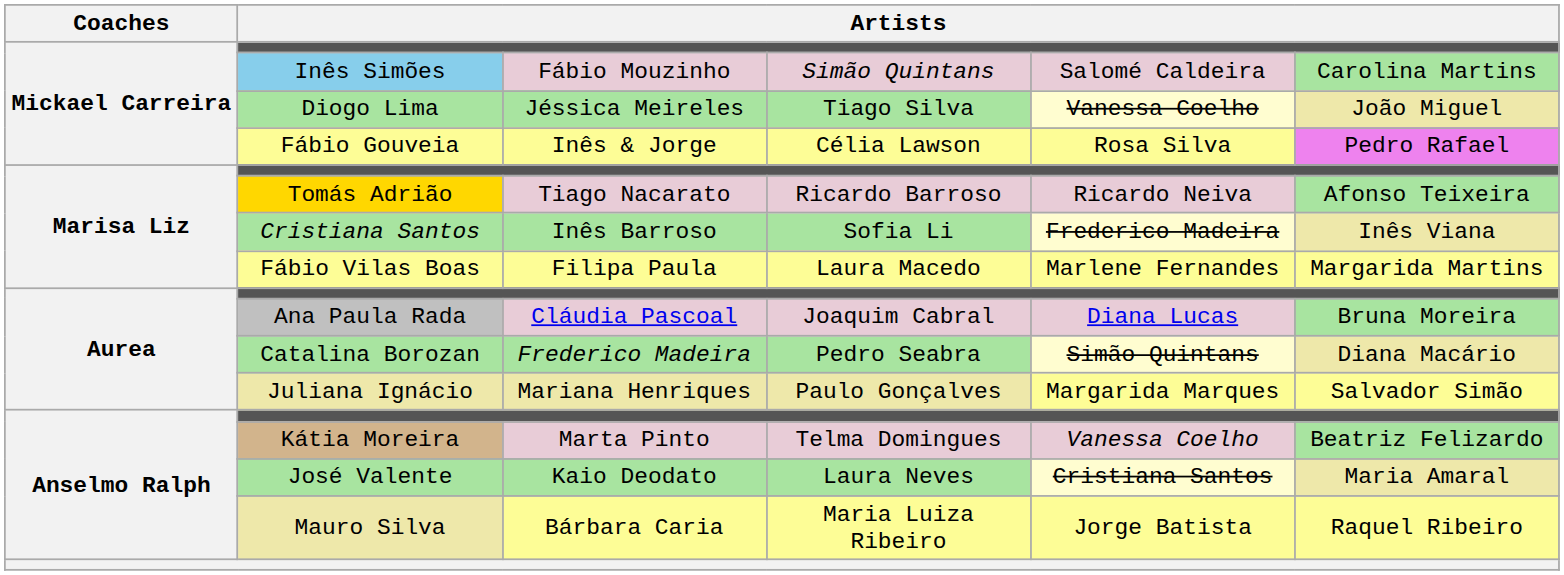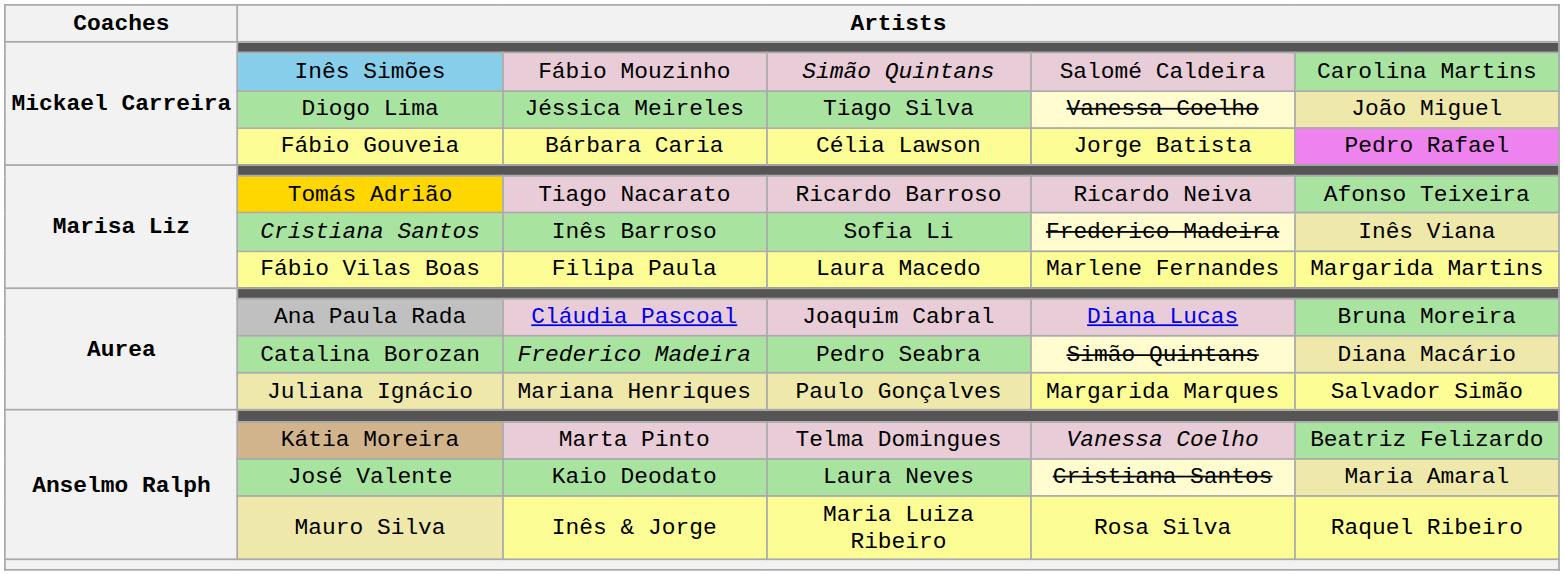Fábio Gouveia | column 3: Inês & Jorge -> Bárbara Caria
Fábio Gouveia | column 5: Rosa Silva -> Jorge Batista
Mauro Silva | column 3: Bárbara Caria -> Inês & Jorge
Mauro Silva | column 5: Jorge Batista -> Rosa Silva
